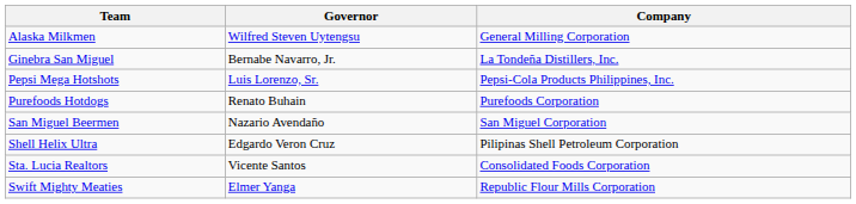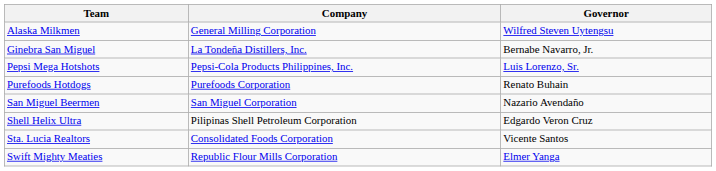columns swapped: Company <-> Governor
